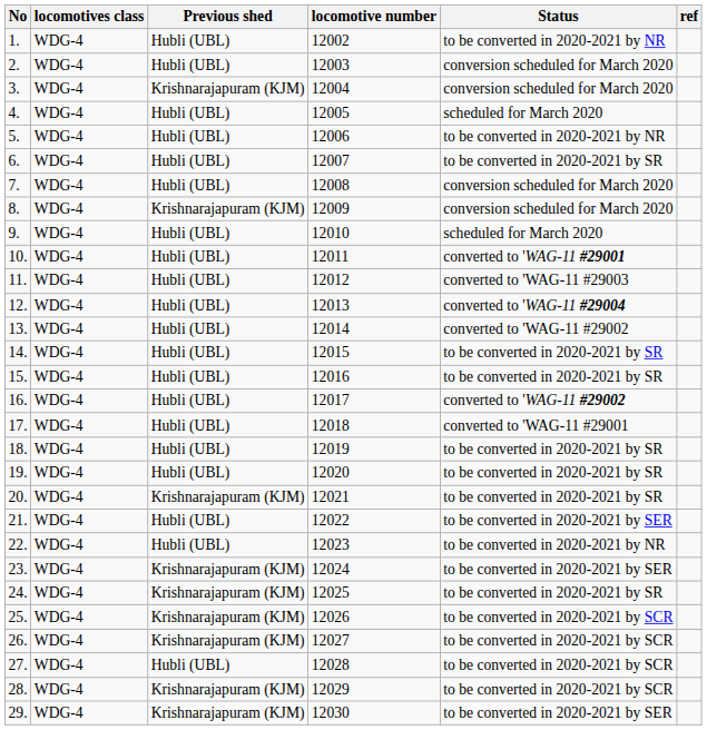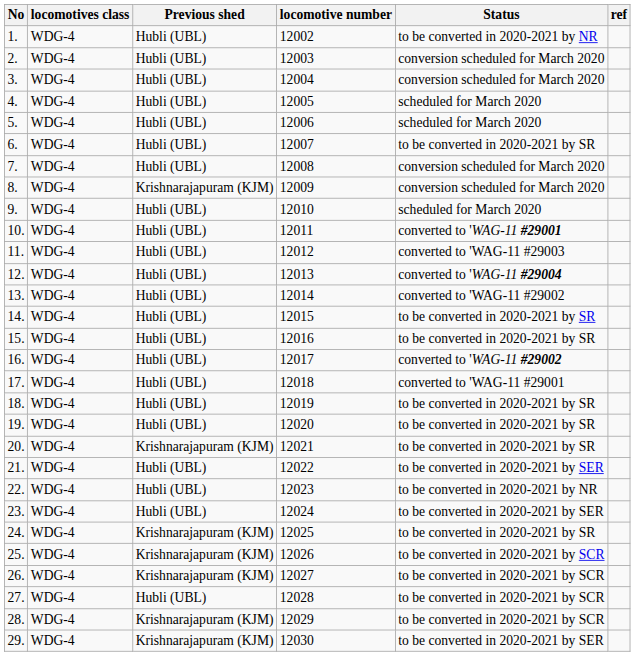3. | Previous shed: Krishnarajapuram (KJM) -> Hubli (UBL)
5. | Status: to be converted in 2020-2021 by NR -> scheduled for March 2020
23. | Previous shed: Krishnarajapuram (KJM) -> Hubli (UBL)
